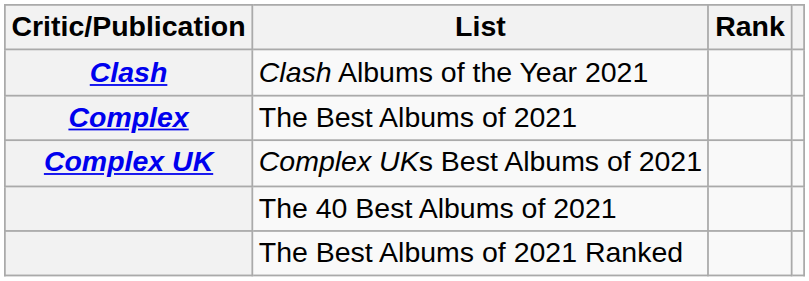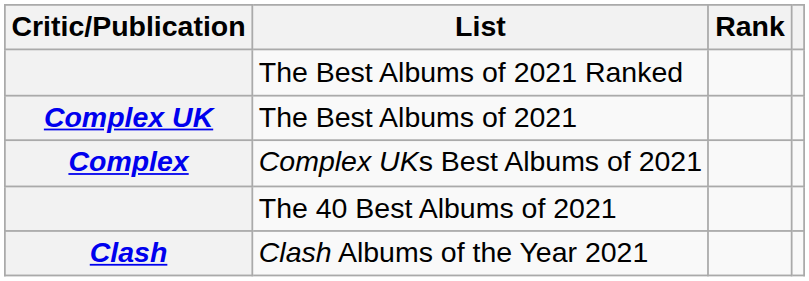rows swapped: Clash Albums of the Year 2021 <-> The Best Albums of 2021 Ranked
The Best Albums of 2021 | Critic/Publication: Complex -> Complex UK
Complex UKs Best Albums of 2021 | Critic/Publication: Complex UK -> Complex
